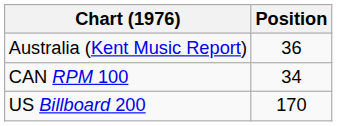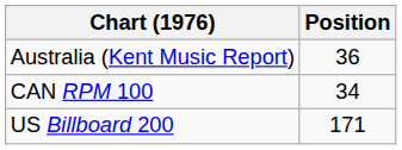US Billboard 200 | Position: 170 -> 171
